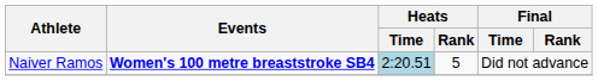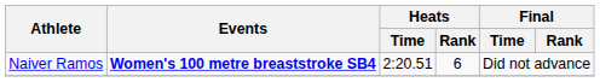Naiver Ramos | Heats / Time: lightblue background -> no background
Naiver Ramos | Heats / Rank: 5 -> 6
